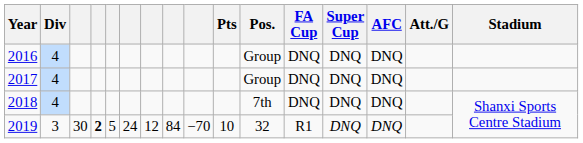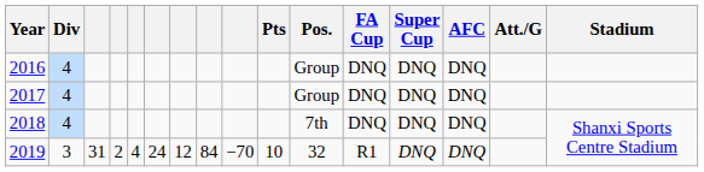2019 | column 3: 30 -> 31
2019 | column 4: bold -> normal
2019 | column 5: 5 -> 4
